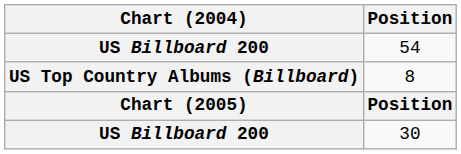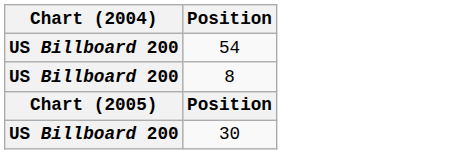8 | Chart (2004): US Top Country Albums (Billboard) -> US Billboard 200
